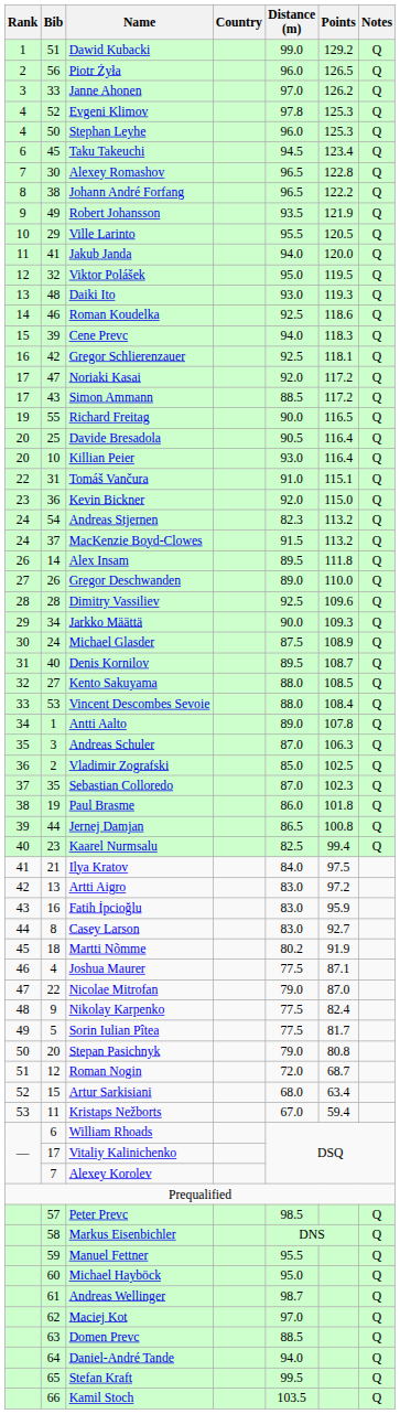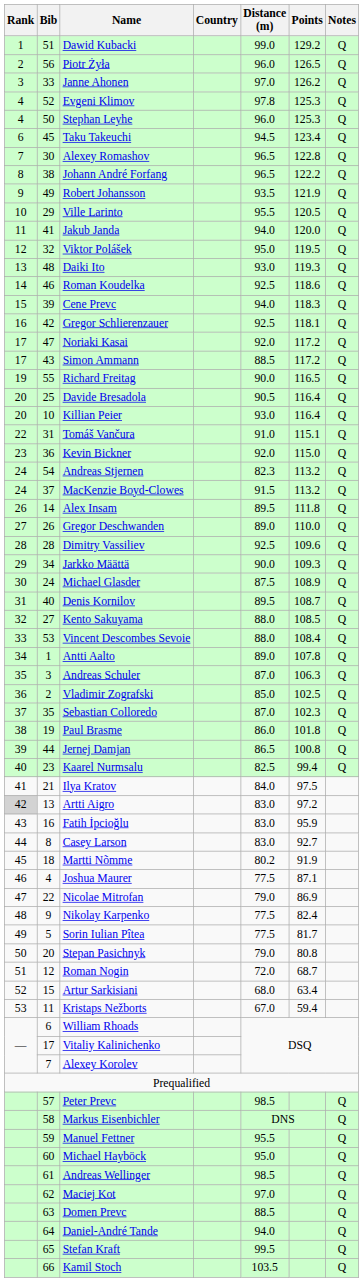Artti Aigro | Rank: no background -> lightgrey background
Nicolae Mitrofan | Points: 87.0 -> 86.9
Andreas Wellinger | Distance (m): 98.7 -> 98.5
